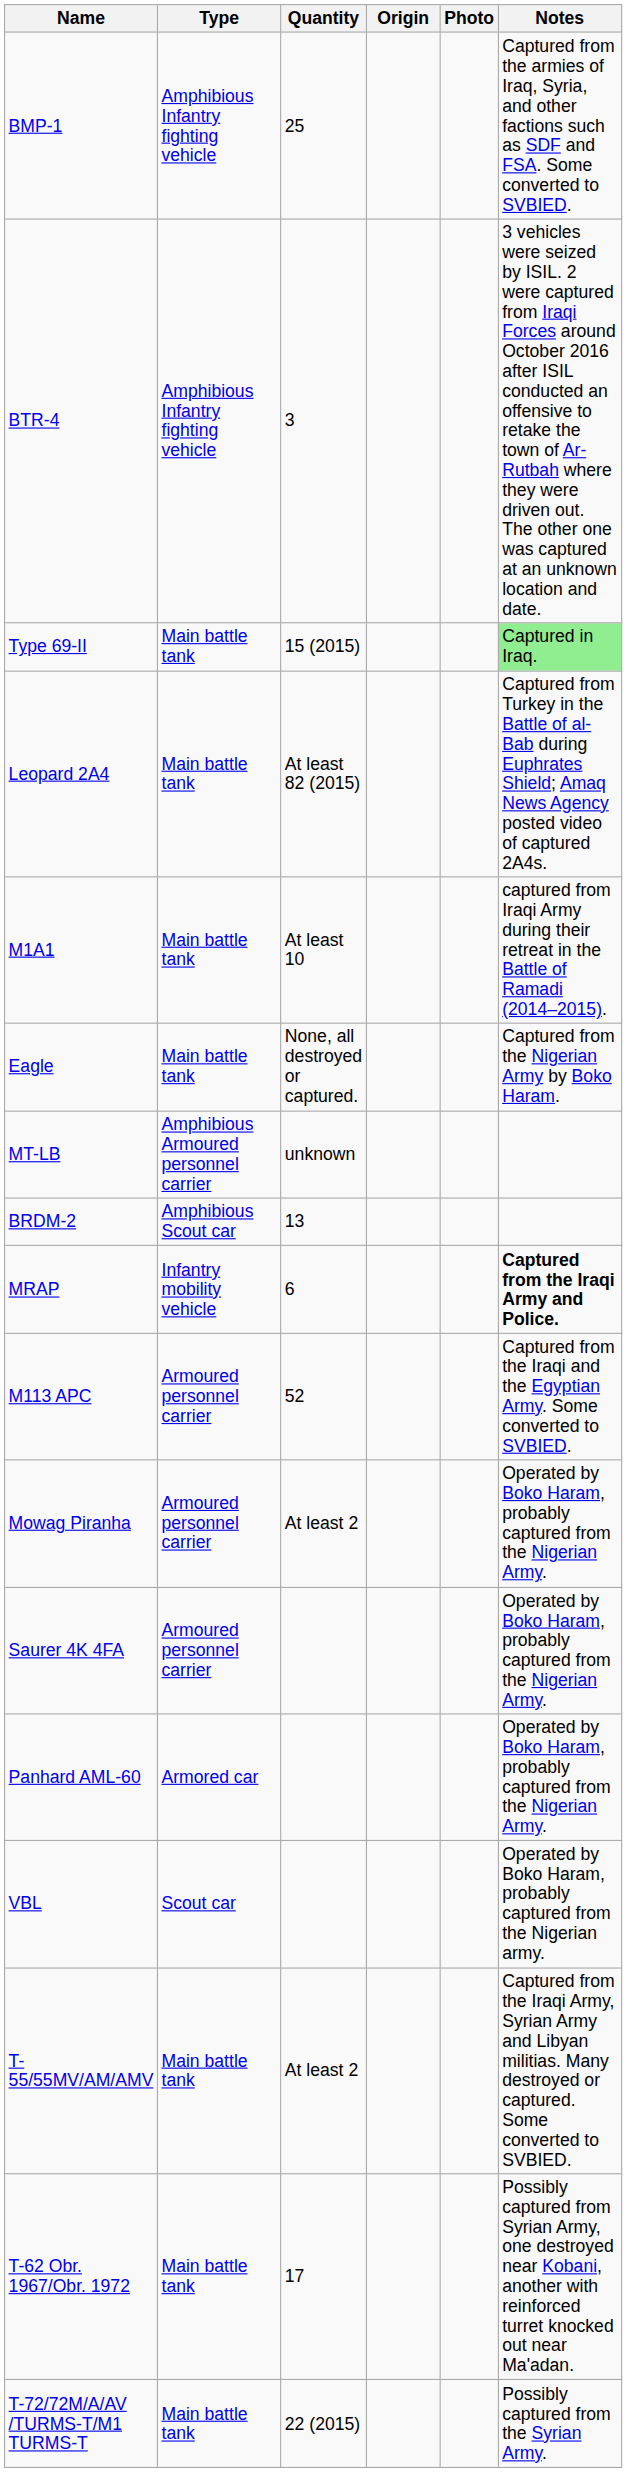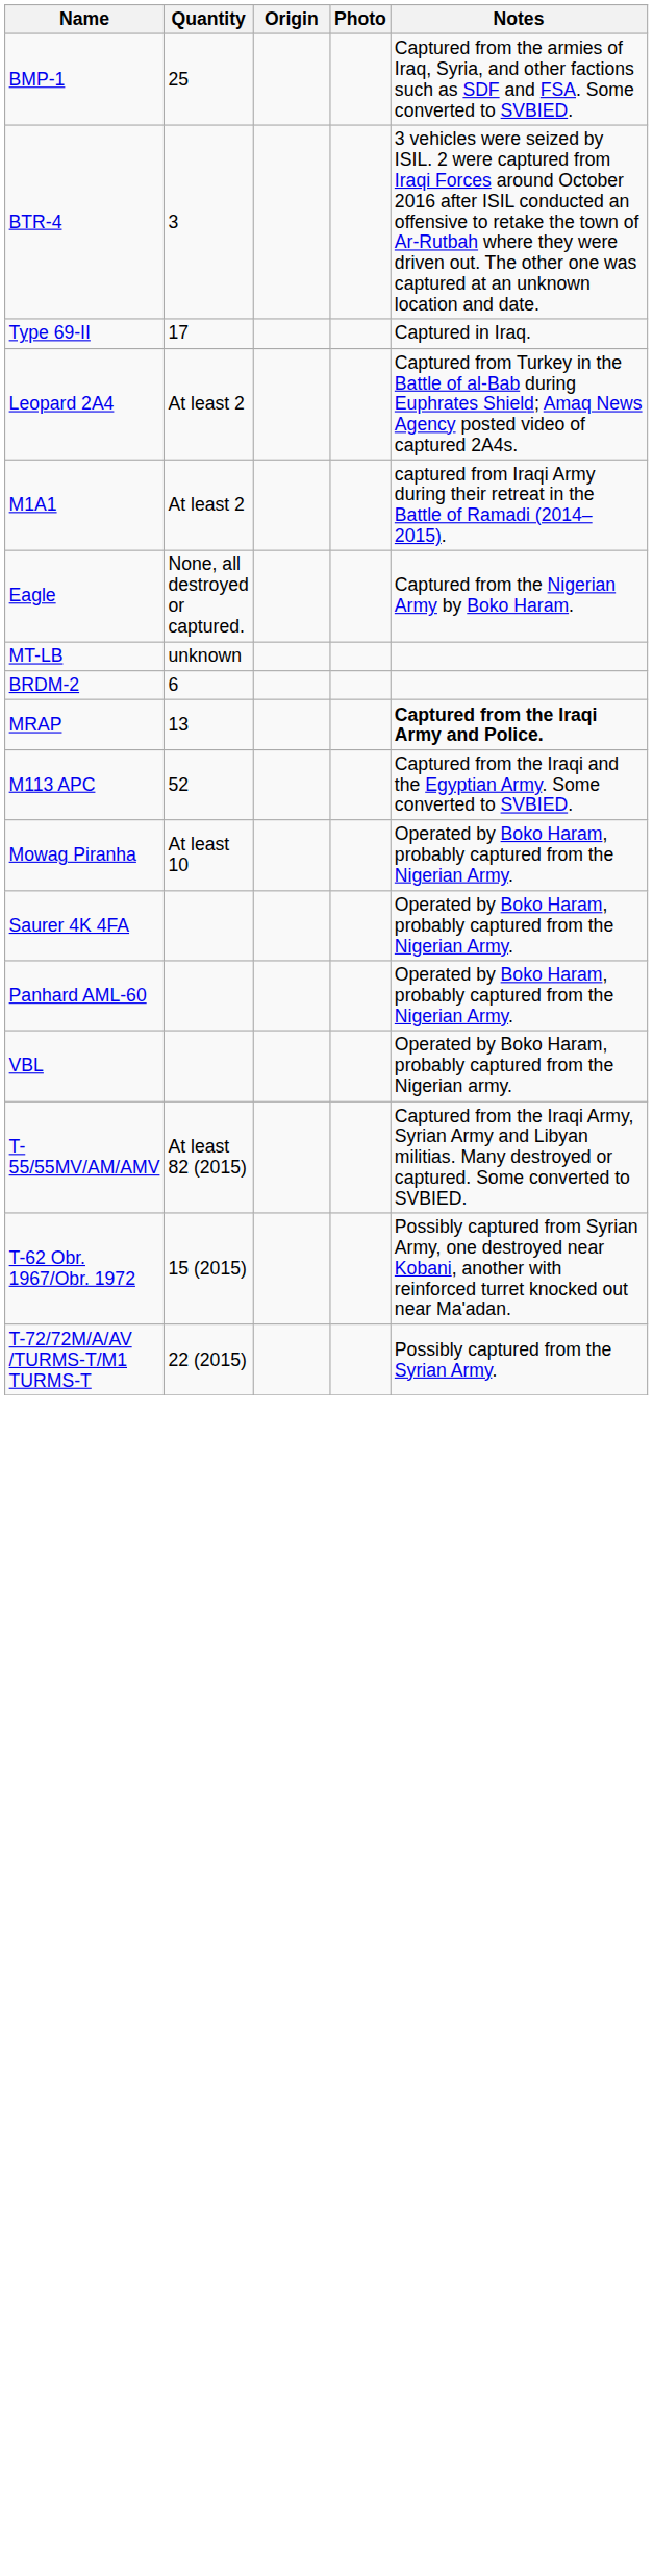- column: Type | Amphibious Infantry fighting vehicle | Amphibious Infantry fighting vehicle | Main battle tank | Main battle tank | Main battle tank | Main battle tank | Amphibious Armoured personnel carrier | Amphibious Scout car | Infantry mobility vehicle | Armoured personnel carrier | Armoured personnel carrier | Armoured personnel carrier | Armored car | Scout car | Main battle tank | Main battle tank | Main battle tank
Type 69-II | Quantity: 15 (2015) -> 17
Type 69-II | Notes: lightgreen background -> no background
Leopard 2A4 | Quantity: At least 82 (2015) -> At least 2
M1A1 | Quantity: At least 10 -> At least 2
BRDM-2 | Quantity: 13 -> 6
MRAP | Quantity: 6 -> 13
Mowag Piranha | Quantity: At least 2 -> At least 10
T-55/55MV/AM/AMV | Quantity: At least 2 -> At least 82 (2015)
T-62 Obr. 1967/Obr. 1972 | Quantity: 17 -> 15 (2015)
